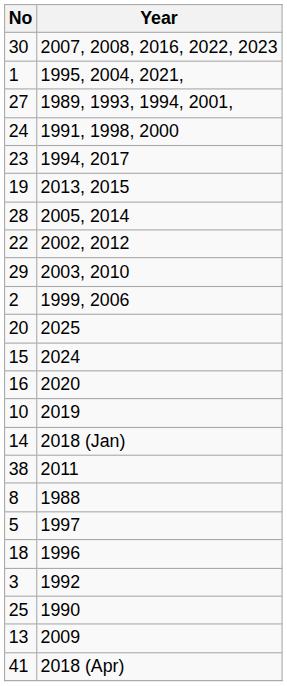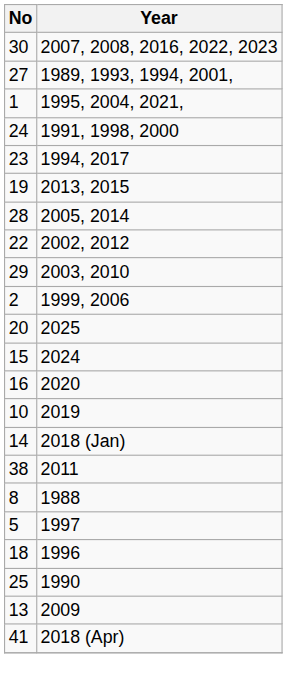rows swapped: 27 <-> 1
- row: 3 | 1992
